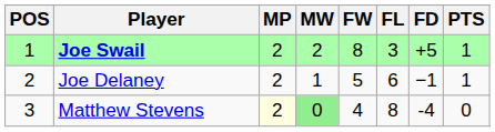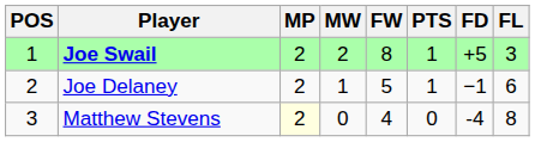columns swapped: FL <-> PTS
Matthew Stevens | MW: lightgreen background -> no background
